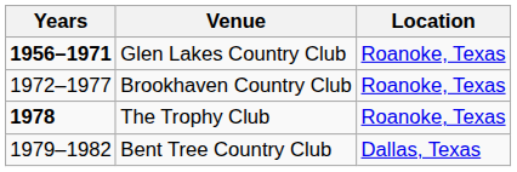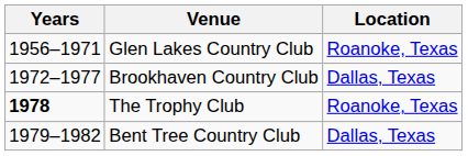Glen Lakes Country Club | Years: bold -> normal
Brookhaven Country Club | Location: Roanoke, Texas -> Dallas, Texas
